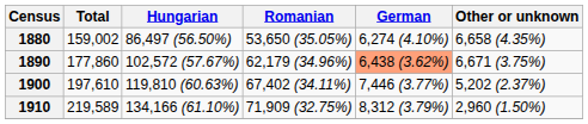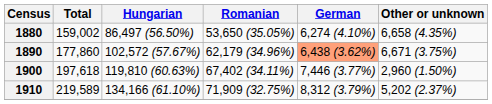1900 | Total: 197,610 -> 197,618
1900 | Other or unknown: 5,202 (2.37%) -> 2,960 (1.50%)
1910 | Other or unknown: 2,960 (1.50%) -> 5,202 (2.37%)
